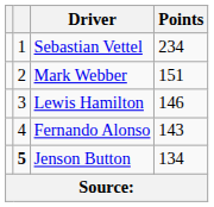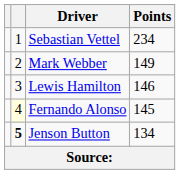Mark Webber | Points: 151 -> 149
Fernando Alonso | column 2: no background -> lightyellow background
Fernando Alonso | Points: 143 -> 145
